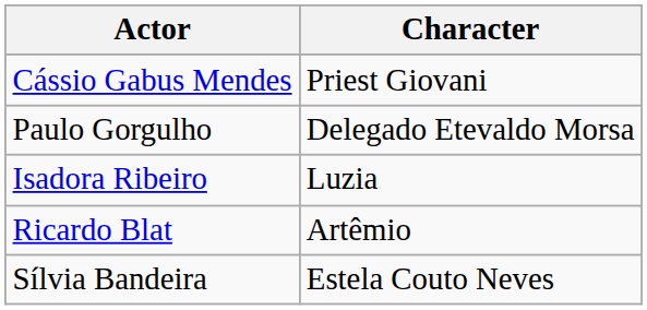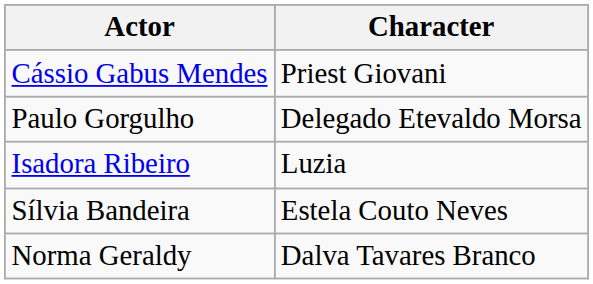- row: Ricardo Blat | Artêmio
+ row: Norma Geraldy | Dalva Tavares Branco
